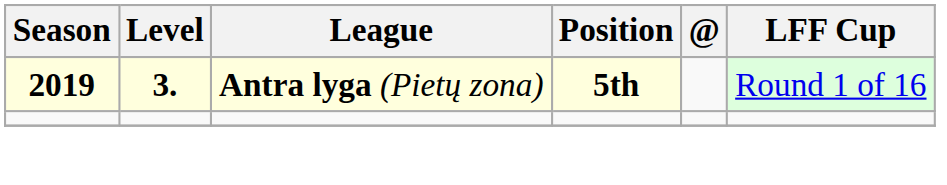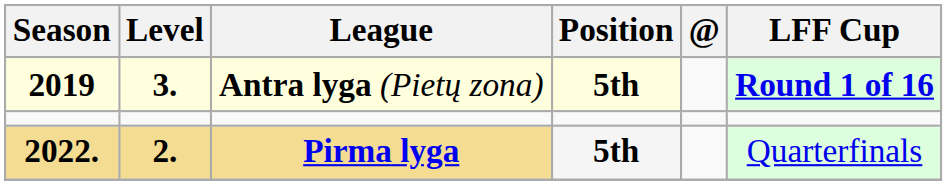Antra lyga (Pietų zona) | LFF Cup: normal -> bold
+ row: 2022. | 2. | Pirma lyga | 5th | Quarterfinals
